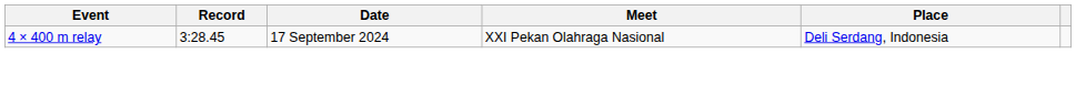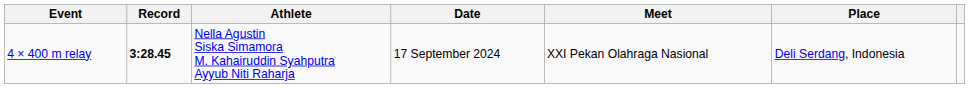+ column: Athlete | Nella Agustin Siska Simamora M. Kahairuddin Syahputra Ayyub Niti Raharja
4 × 400 m relay | Record: normal -> bold
